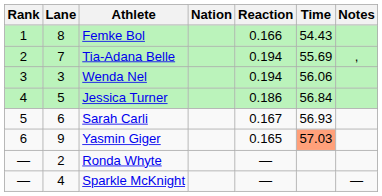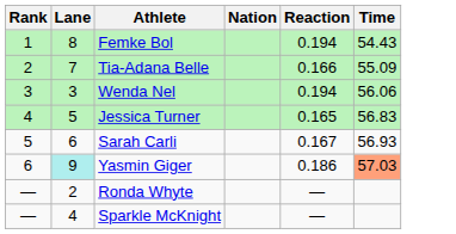- column: Notes | , | —
Femke Bol | Reaction: 0.166 -> 0.194
Tia-Adana Belle | Reaction: 0.194 -> 0.166
Tia-Adana Belle | Time: 55.69 -> 55.09
Jessica Turner | Reaction: 0.186 -> 0.165
Jessica Turner | Time: 56.84 -> 56.83
Yasmin Giger | Lane: no background -> paleturquoise background
Yasmin Giger | Reaction: 0.165 -> 0.186
